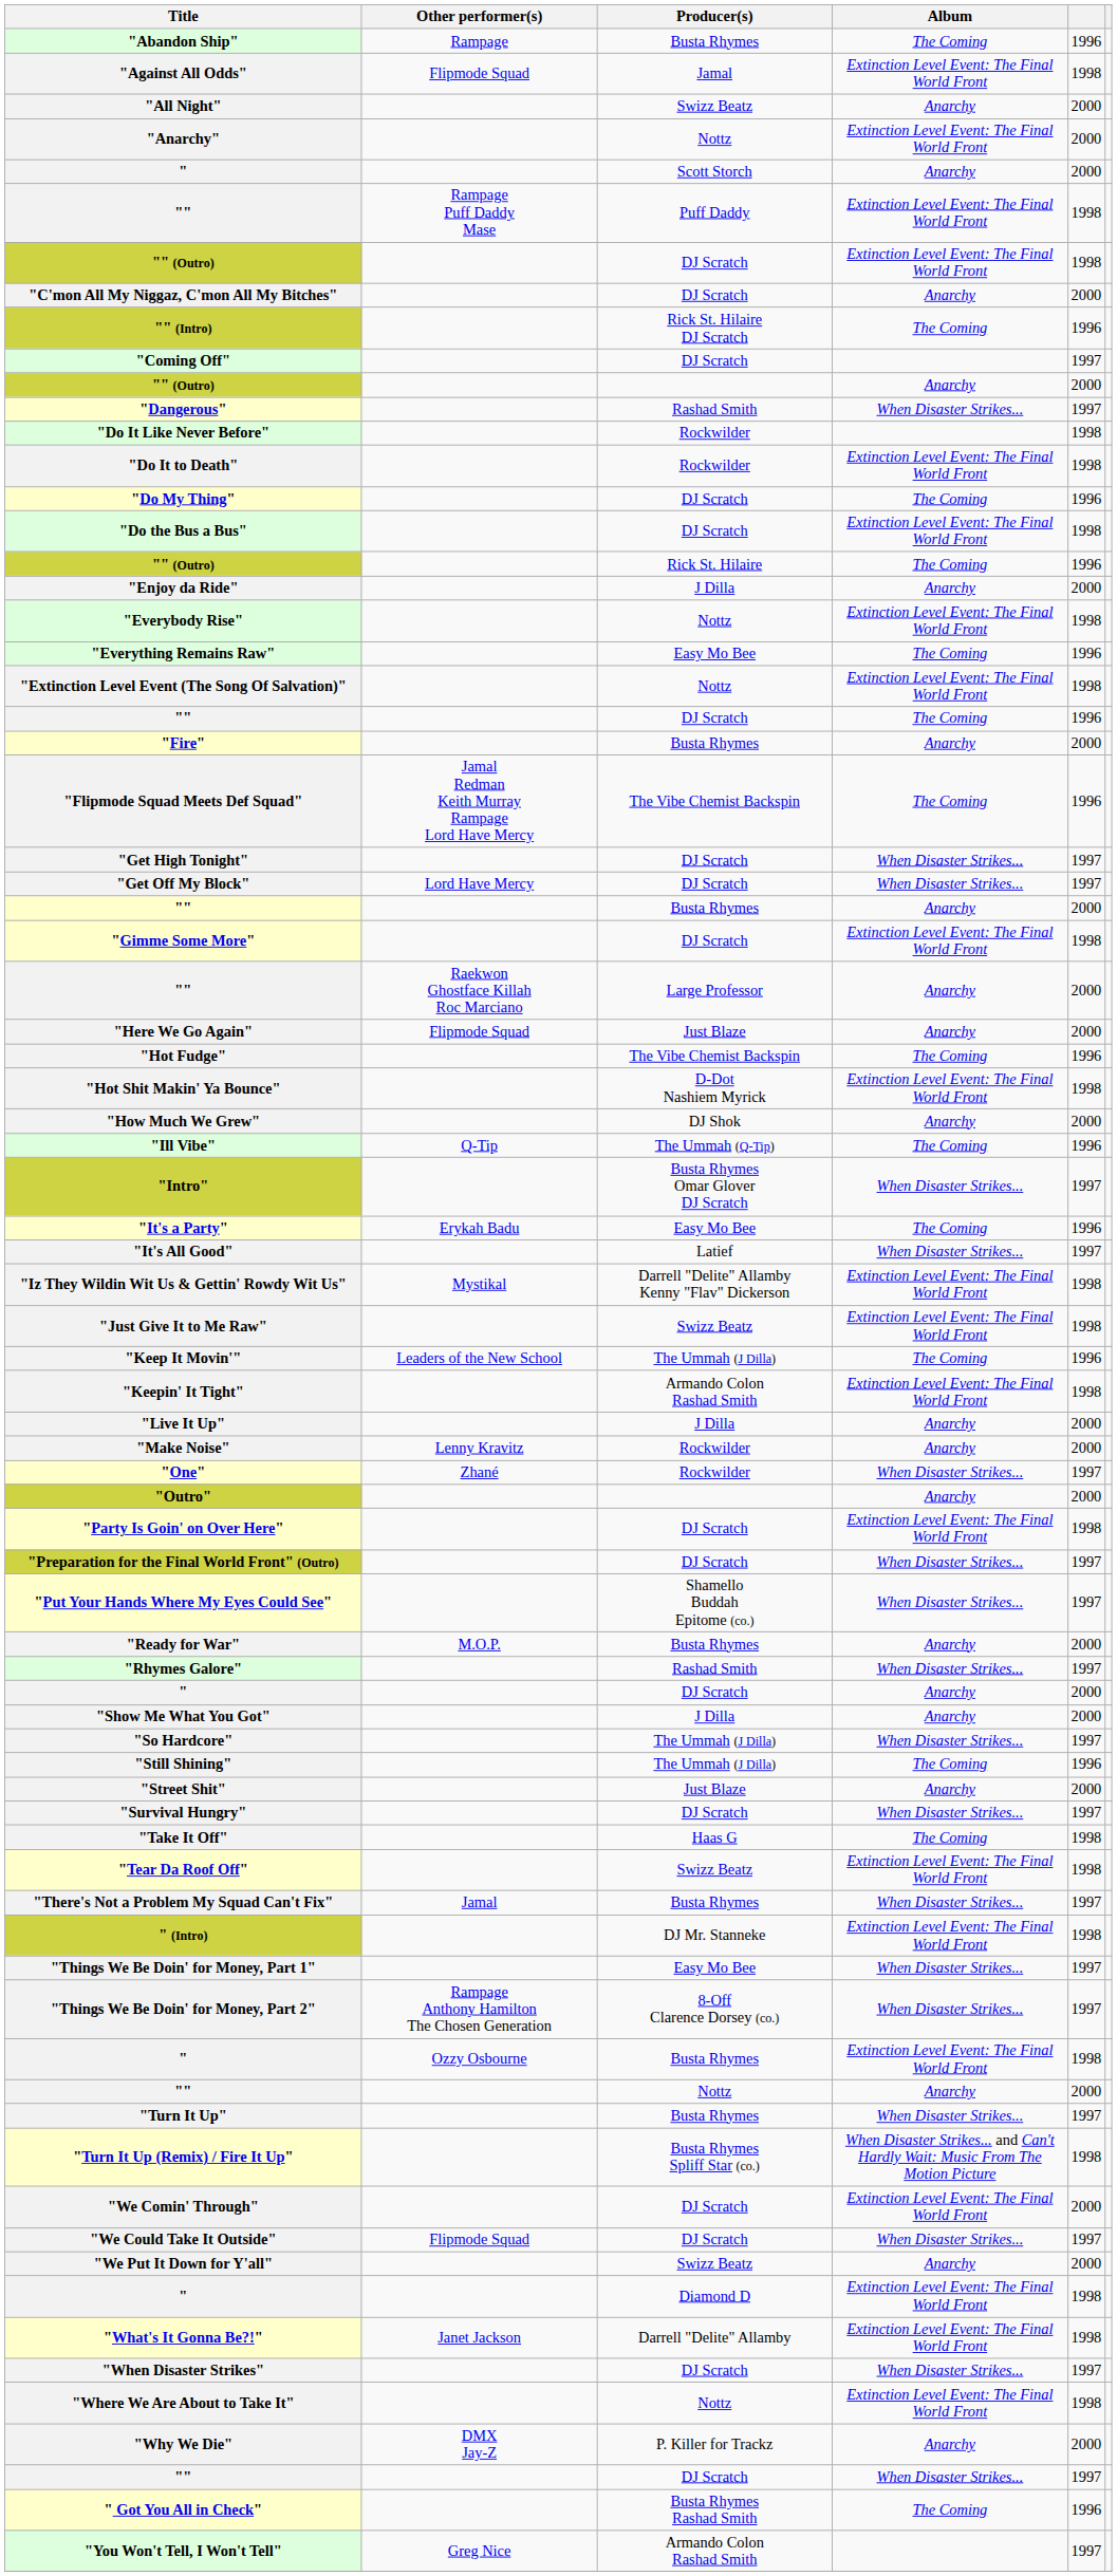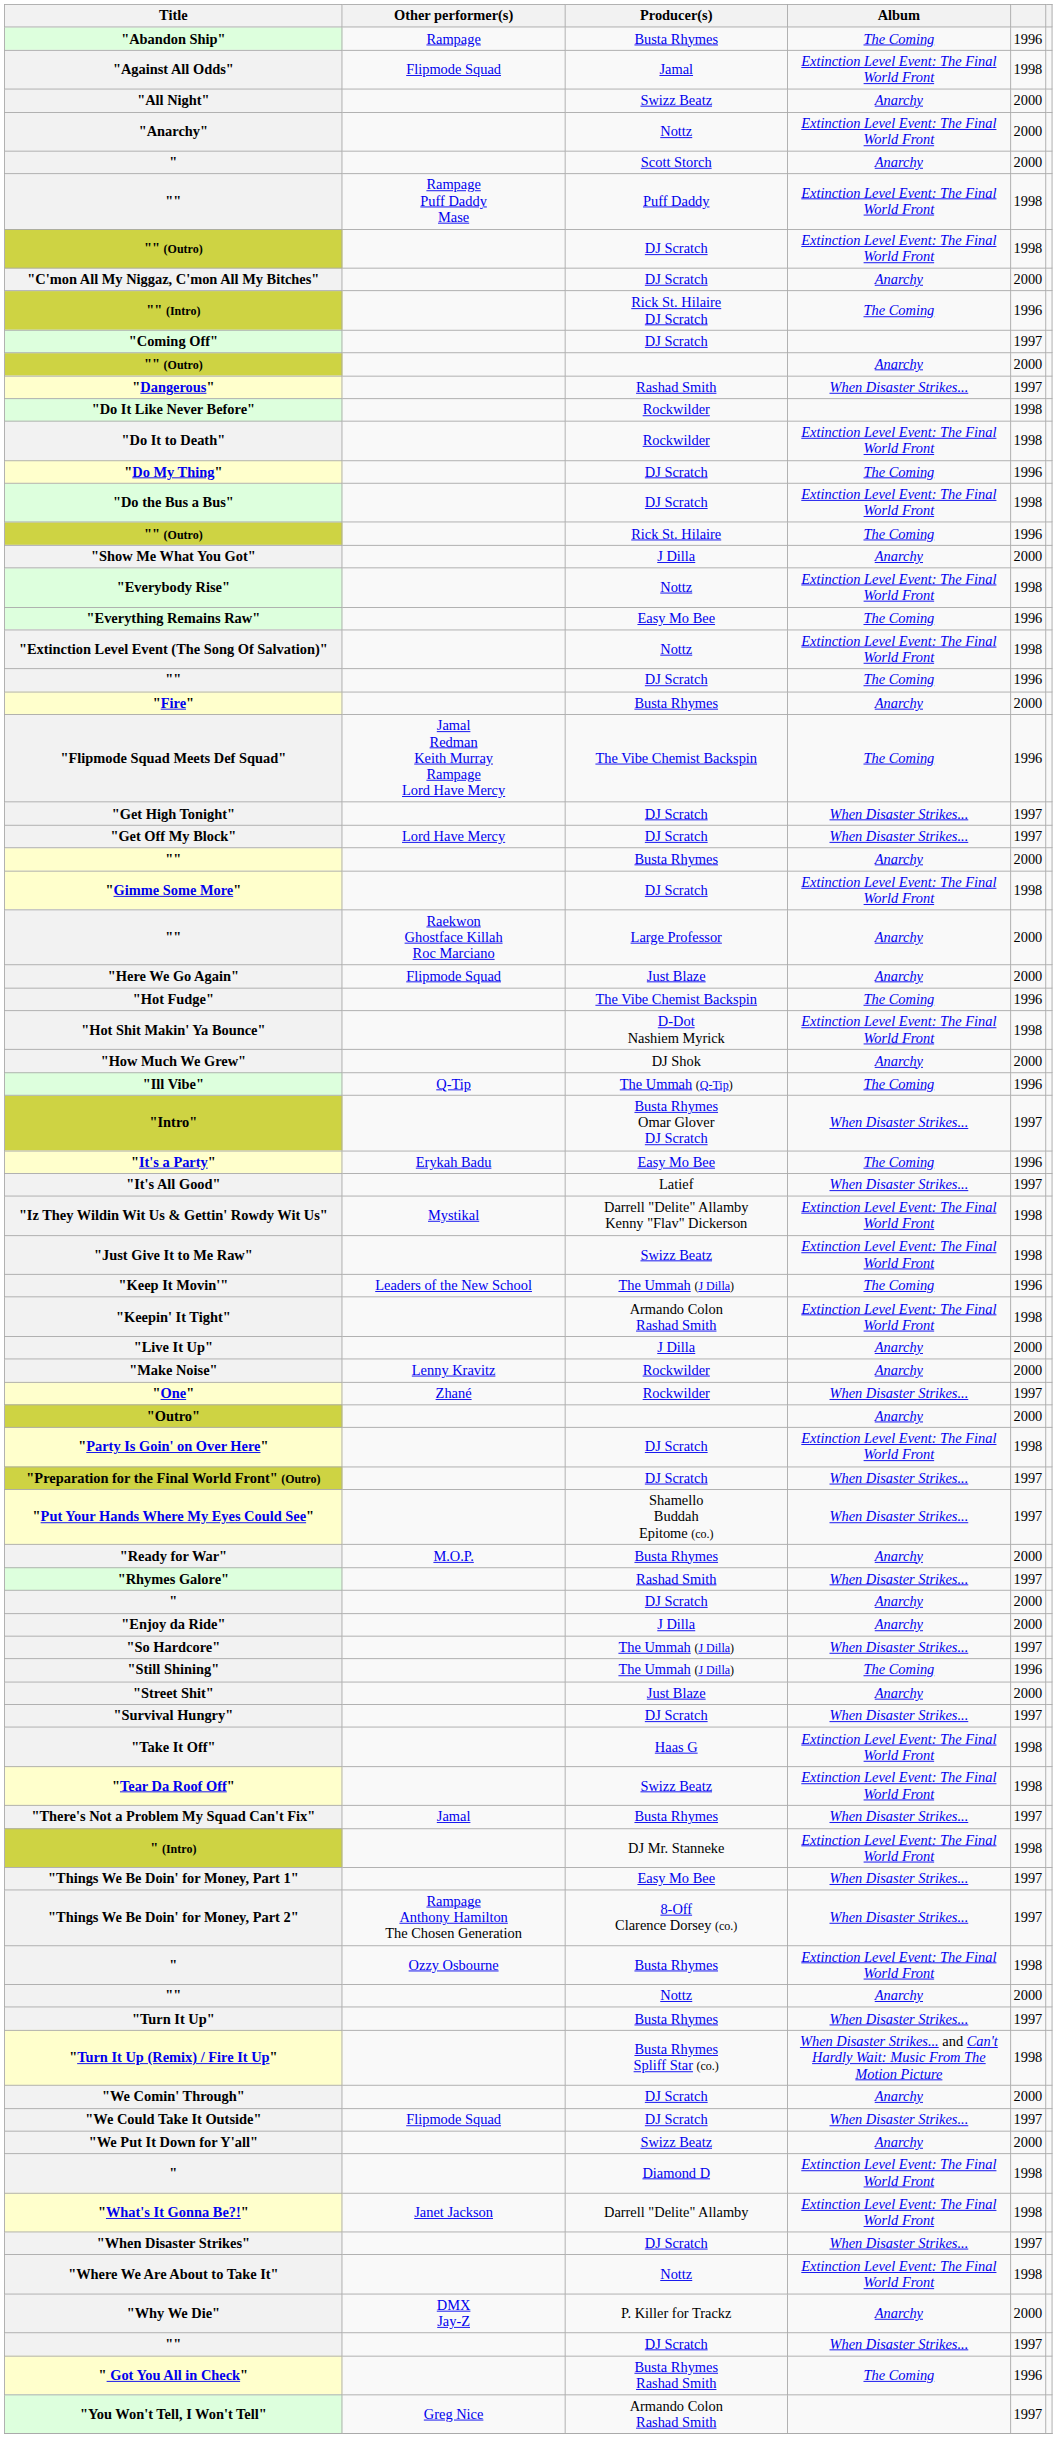rows swapped: "Enjoy da Ride" <-> "Show Me What You Got"
"Take It Off" | Album: The Coming -> Extinction Level Event: The Final World Front
"We Comin' Through" | Album: Extinction Level Event: The Final World Front -> Anarchy
